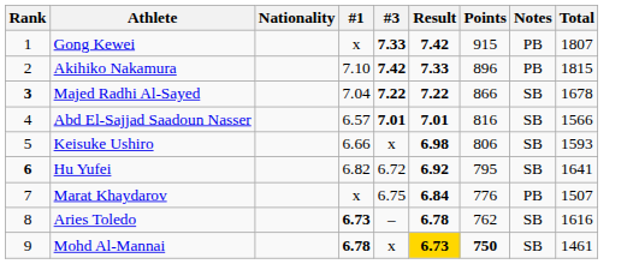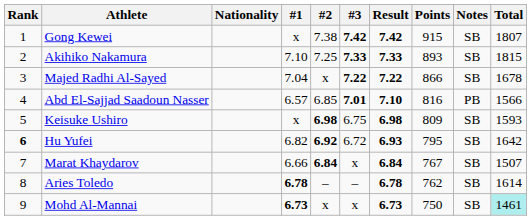+ column: #2 | 7.38 | 7.25 | x | 6.85 | 6.98 | 6.92 | 6.84 | – | x
Gong Kewei | #3: 7.33 -> 7.42
Gong Kewei | Notes: PB -> SB
Akihiko Nakamura | #3: 7.42 -> 7.33
Akihiko Nakamura | Points: 896 -> 893
Akihiko Nakamura | Notes: PB -> SB
Majed Radhi Al-Sayed | Rank: bold -> normal
Abd El-Sajjad Saadoun Nasser | Result: 7.01 -> 7.10
Abd El-Sajjad Saadoun Nasser | Notes: SB -> PB
Keisuke Ushiro | #1: 6.66 -> x
Keisuke Ushiro | #3: x -> 6.75
Keisuke Ushiro | Points: 806 -> 809
Hu Yufei | Result: 6.92 -> 6.93
Hu Yufei | Total: 1641 -> 1642
Marat Khaydarov | #1: x -> 6.66
Marat Khaydarov | #3: 6.75 -> x
Marat Khaydarov | Points: 776 -> 767
Marat Khaydarov | Notes: PB -> SB
Aries Toledo | #1: 6.73 -> 6.78
Aries Toledo | Total: 1616 -> 1614
Mohd Al-Mannai | #1: 6.78 -> 6.73
Mohd Al-Mannai | Result: gold background -> no background
Mohd Al-Mannai | Points: bold -> normal
Mohd Al-Mannai | Total: no background -> paleturquoise background
